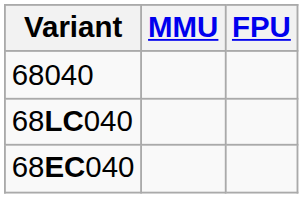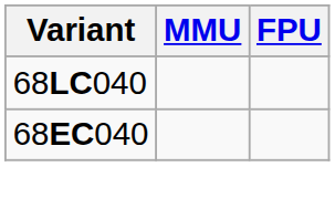- row: 68040
